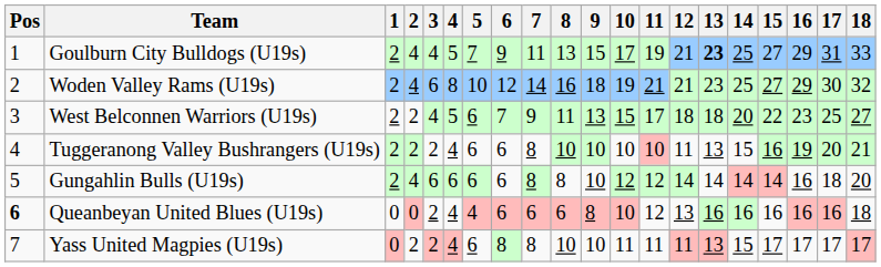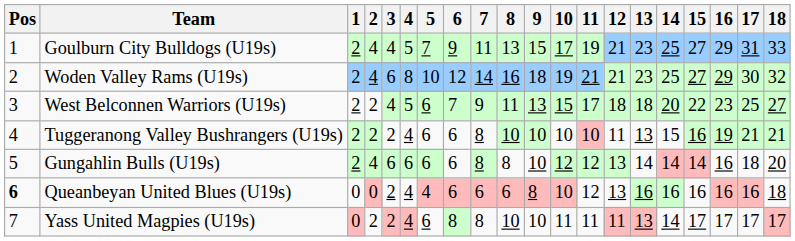Goulburn City Bulldogs (U19s) | 13: bold -> normal
Tuggeranong Valley Bushrangers (U19s) | 17: 20 -> 21
Gungahlin Bulls (U19s) | 12: 14 -> 13
Yass United Magpies (U19s) | 14: 15 -> 14
